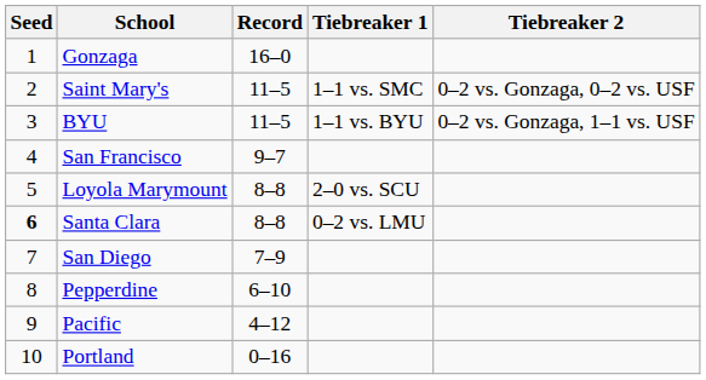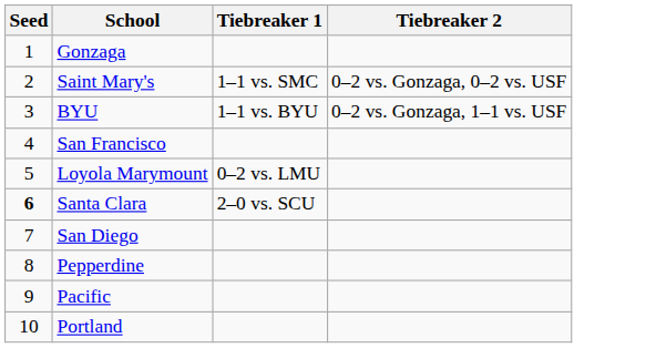- column: Record | 16–0 | 11–5 | 11–5 | 9–7 | 8–8 | 8–8 | 7–9 | 6–10 | 4–12 | 0–16
Loyola Marymount | Tiebreaker 1: 2–0 vs. SCU -> 0–2 vs. LMU
Santa Clara | Tiebreaker 1: 0–2 vs. LMU -> 2–0 vs. SCU
